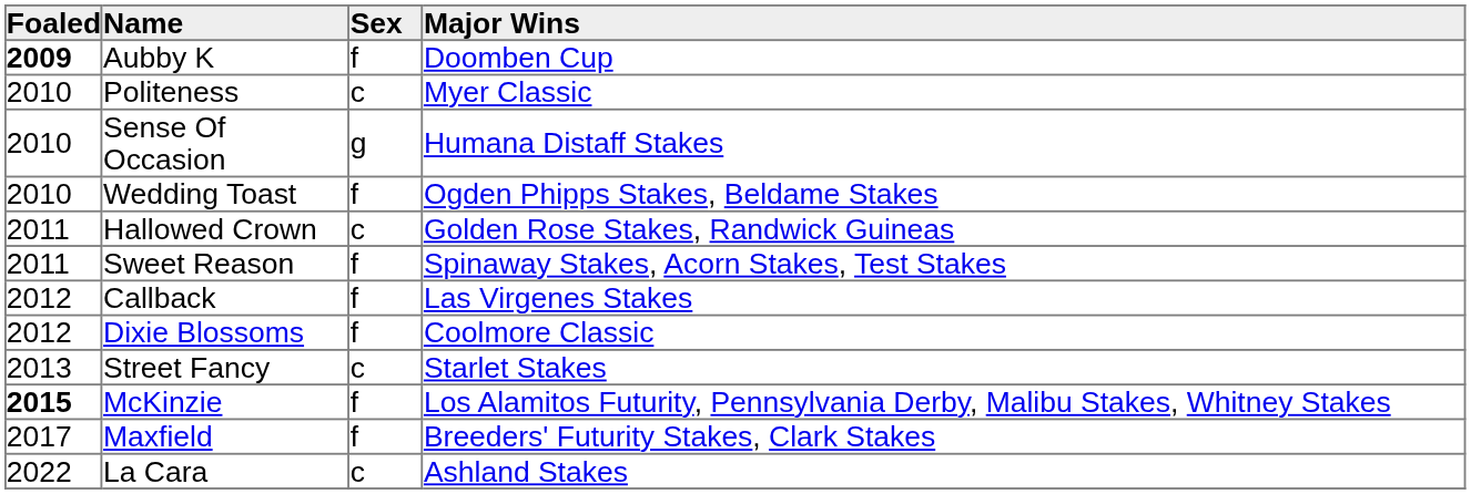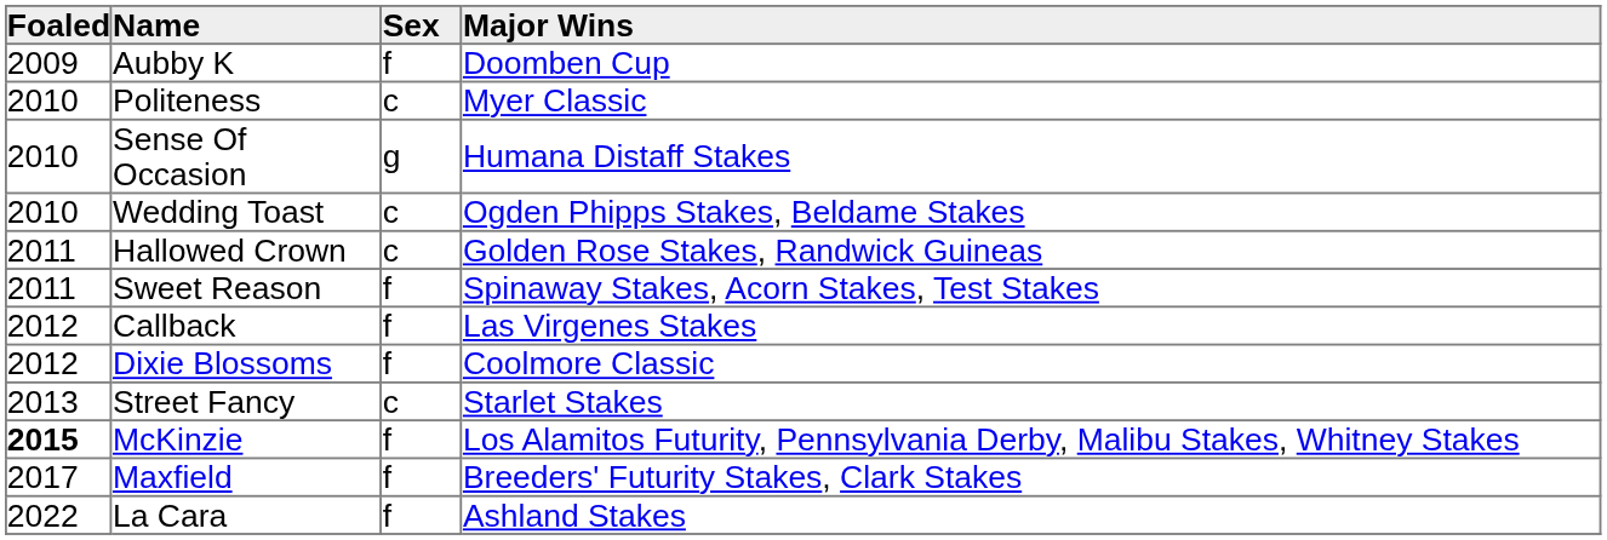Aubby K | Foaled: bold -> normal
Wedding Toast | Sex: f -> c
La Cara | Sex: c -> f
